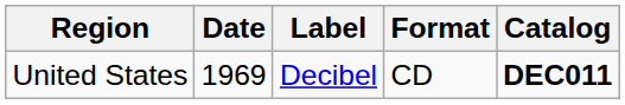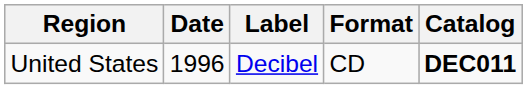United States | Date: 1969 -> 1996
